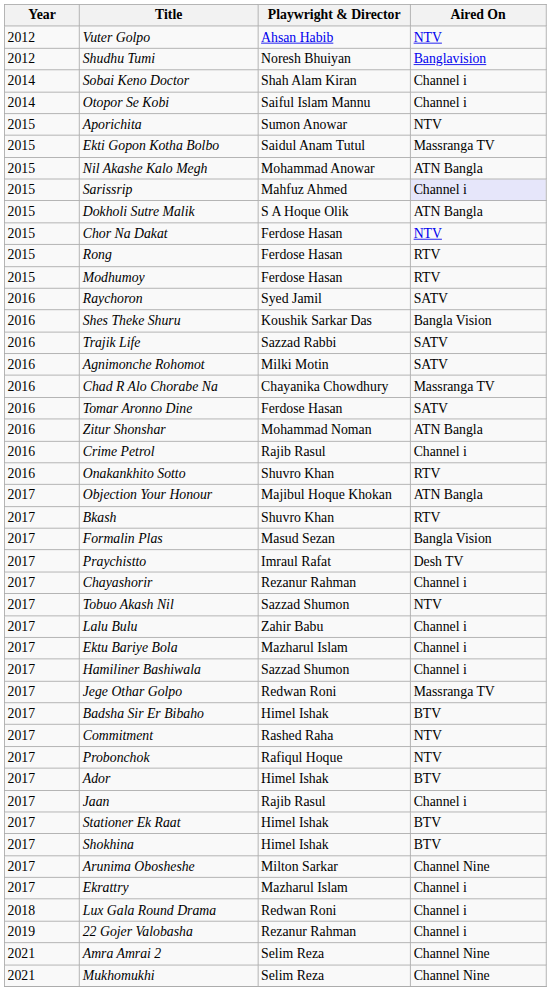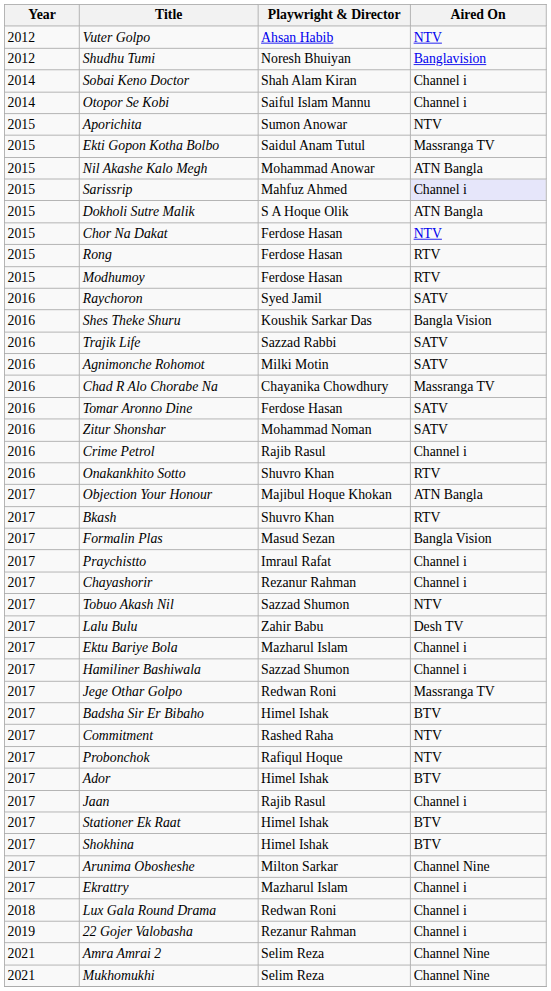Zitur Shonshar | Aired On: ATN Bangla -> SATV
Praychistto | Aired On: Desh TV -> Channel i
Lalu Bulu | Aired On: Channel i -> Desh TV
